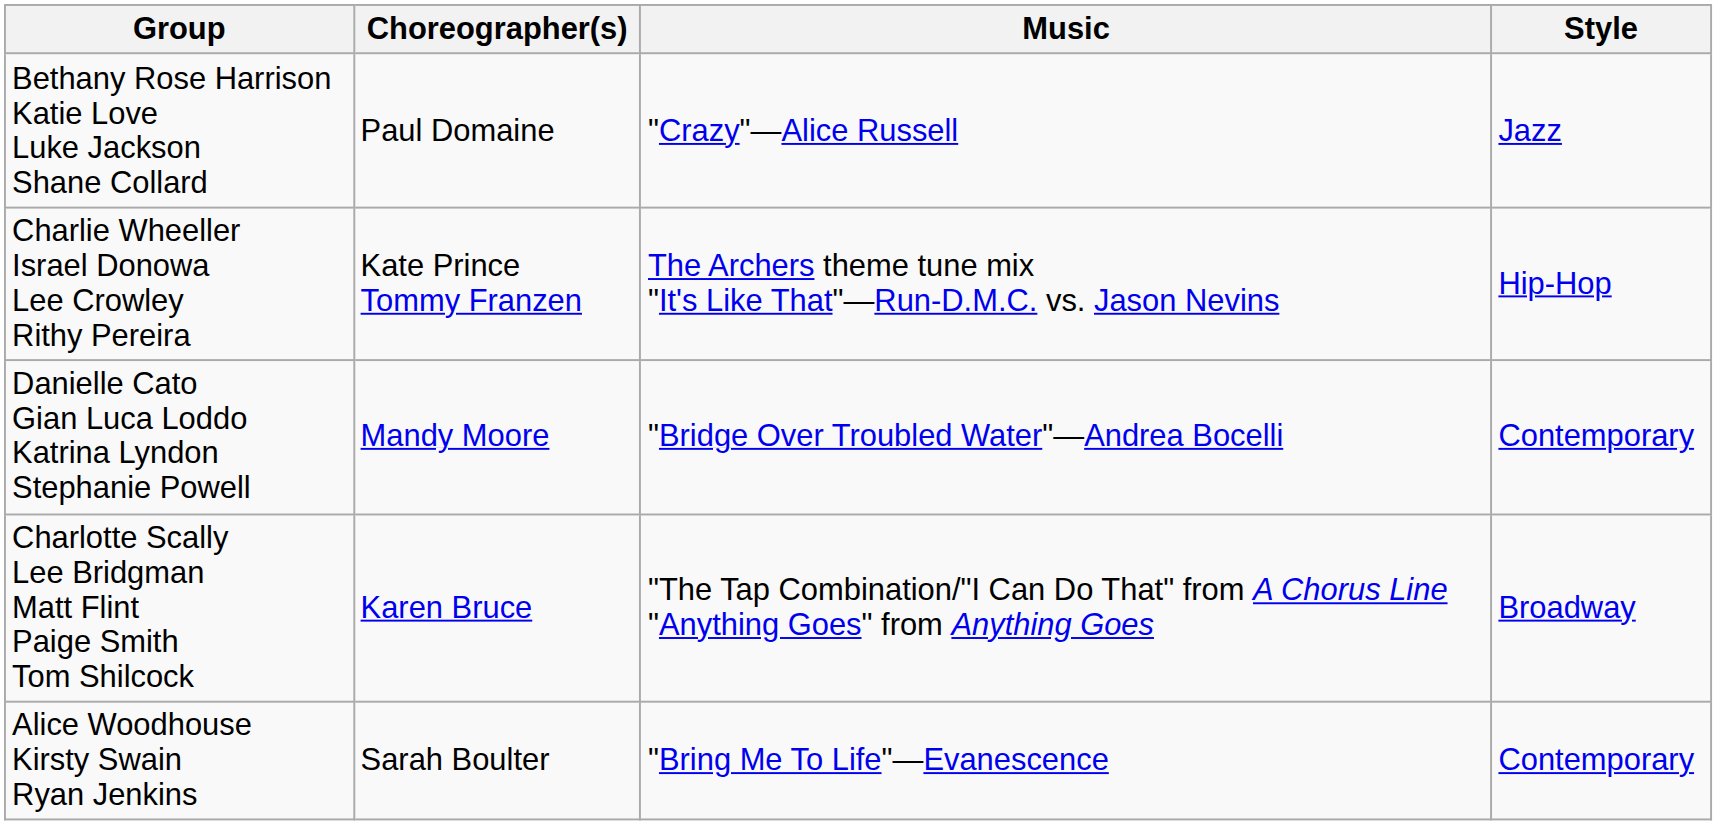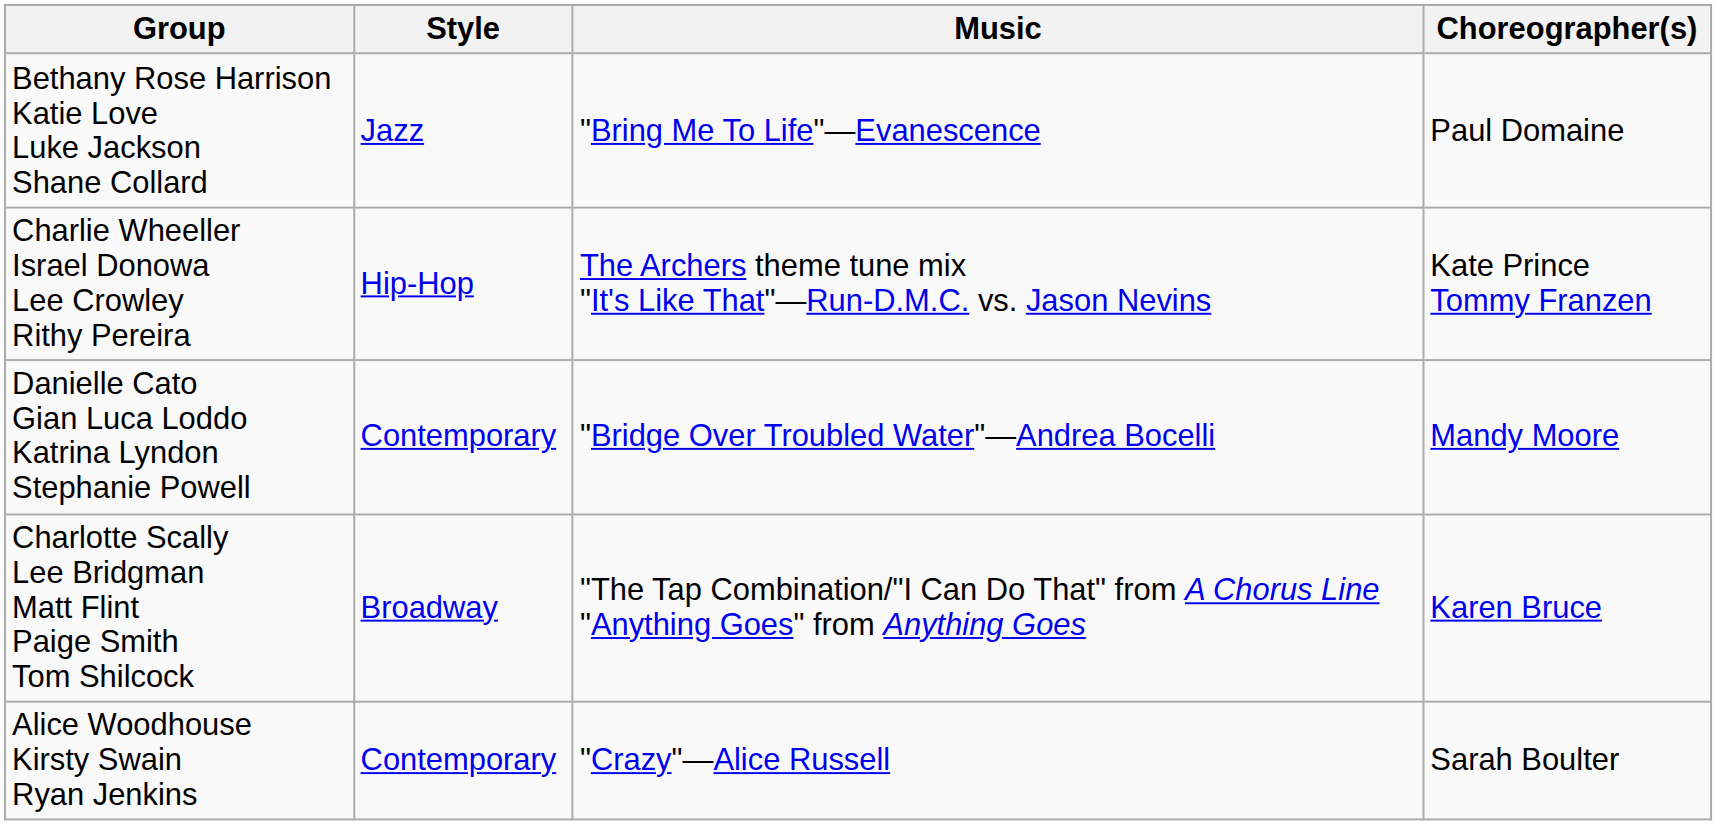columns swapped: Style <-> Choreographer(s)
Bethany Rose Harrison Katie Love Luke Jackson Shane Collard | Music: "Crazy"—Alice Russell -> "Bring Me To Life"—Evanescence
Alice Woodhouse Kirsty Swain Ryan Jenkins | Music: "Bring Me To Life"—Evanescence -> "Crazy"—Alice Russell
